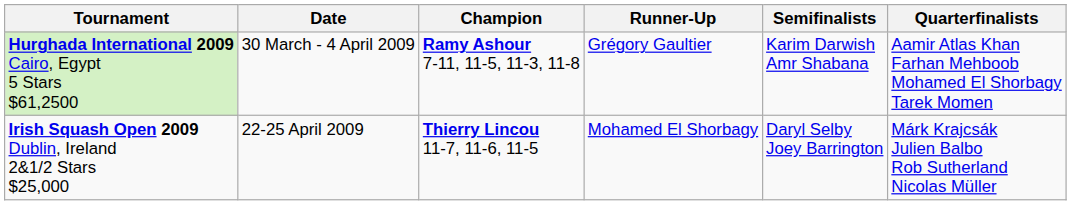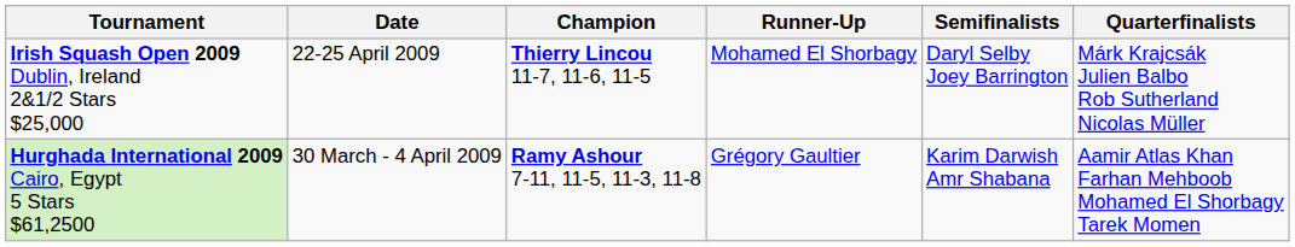rows swapped: Hurghada International 2009 Cairo, Egypt 5 Stars $61,2500 <-> Irish Squash Open 2009 Dublin, Ireland 2&1/2 Stars $25,000
